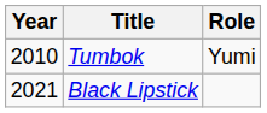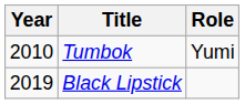Black Lipstick | Year: 2021 -> 2019
